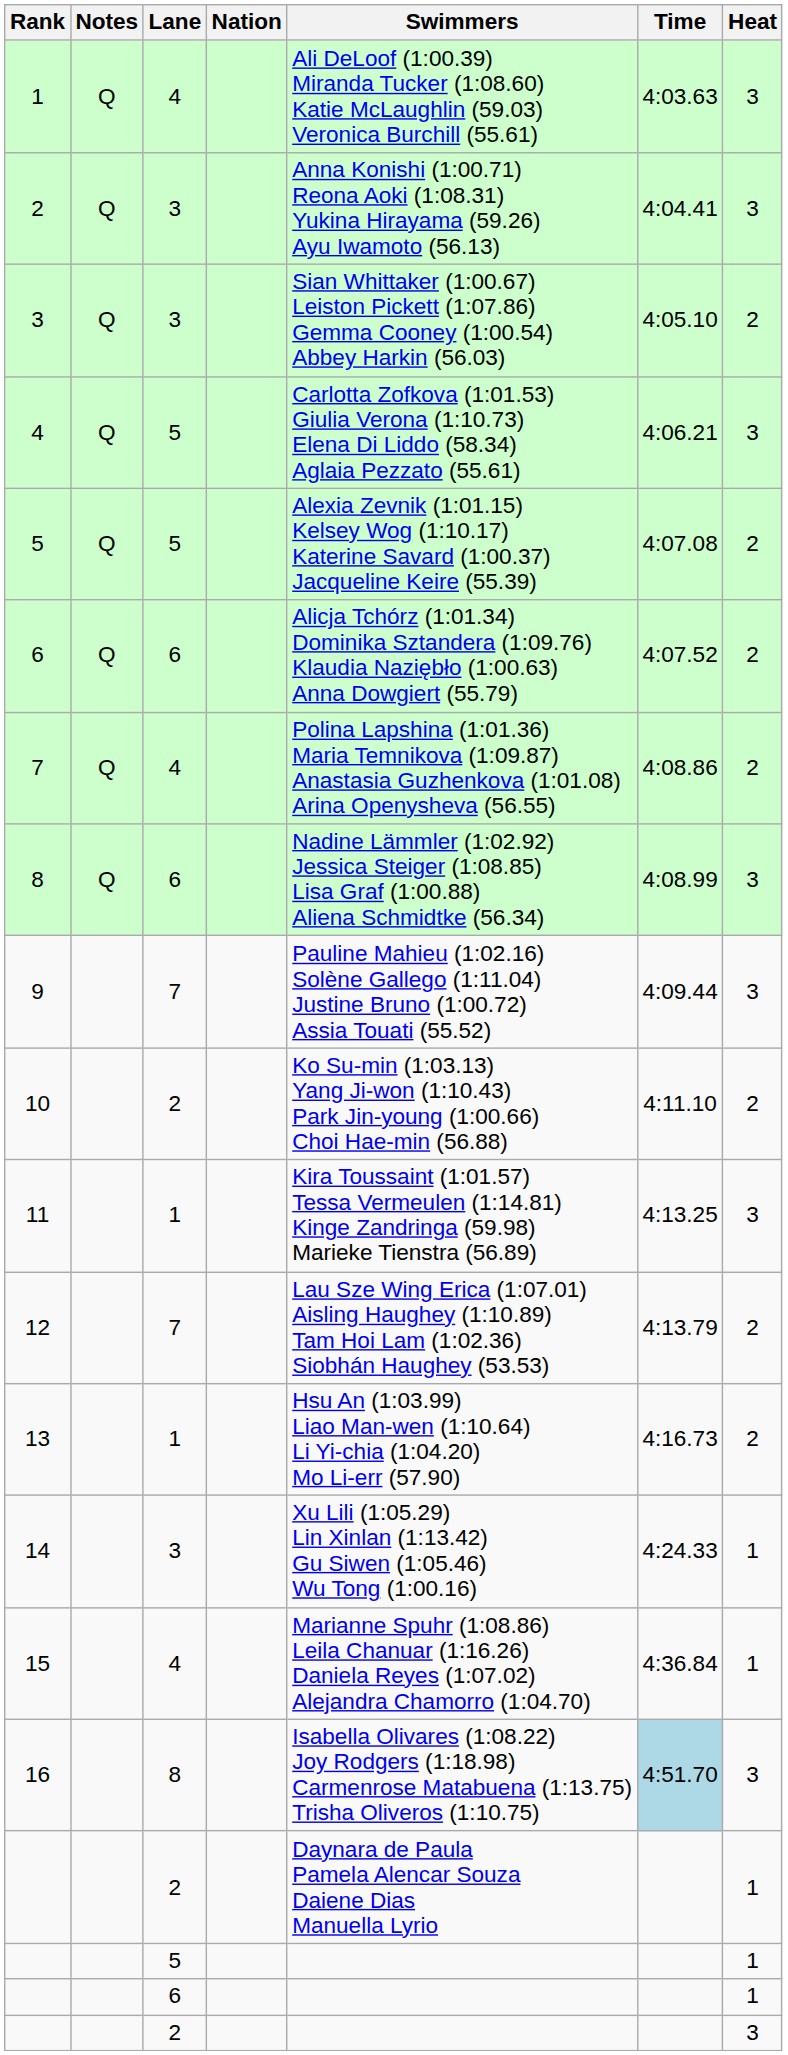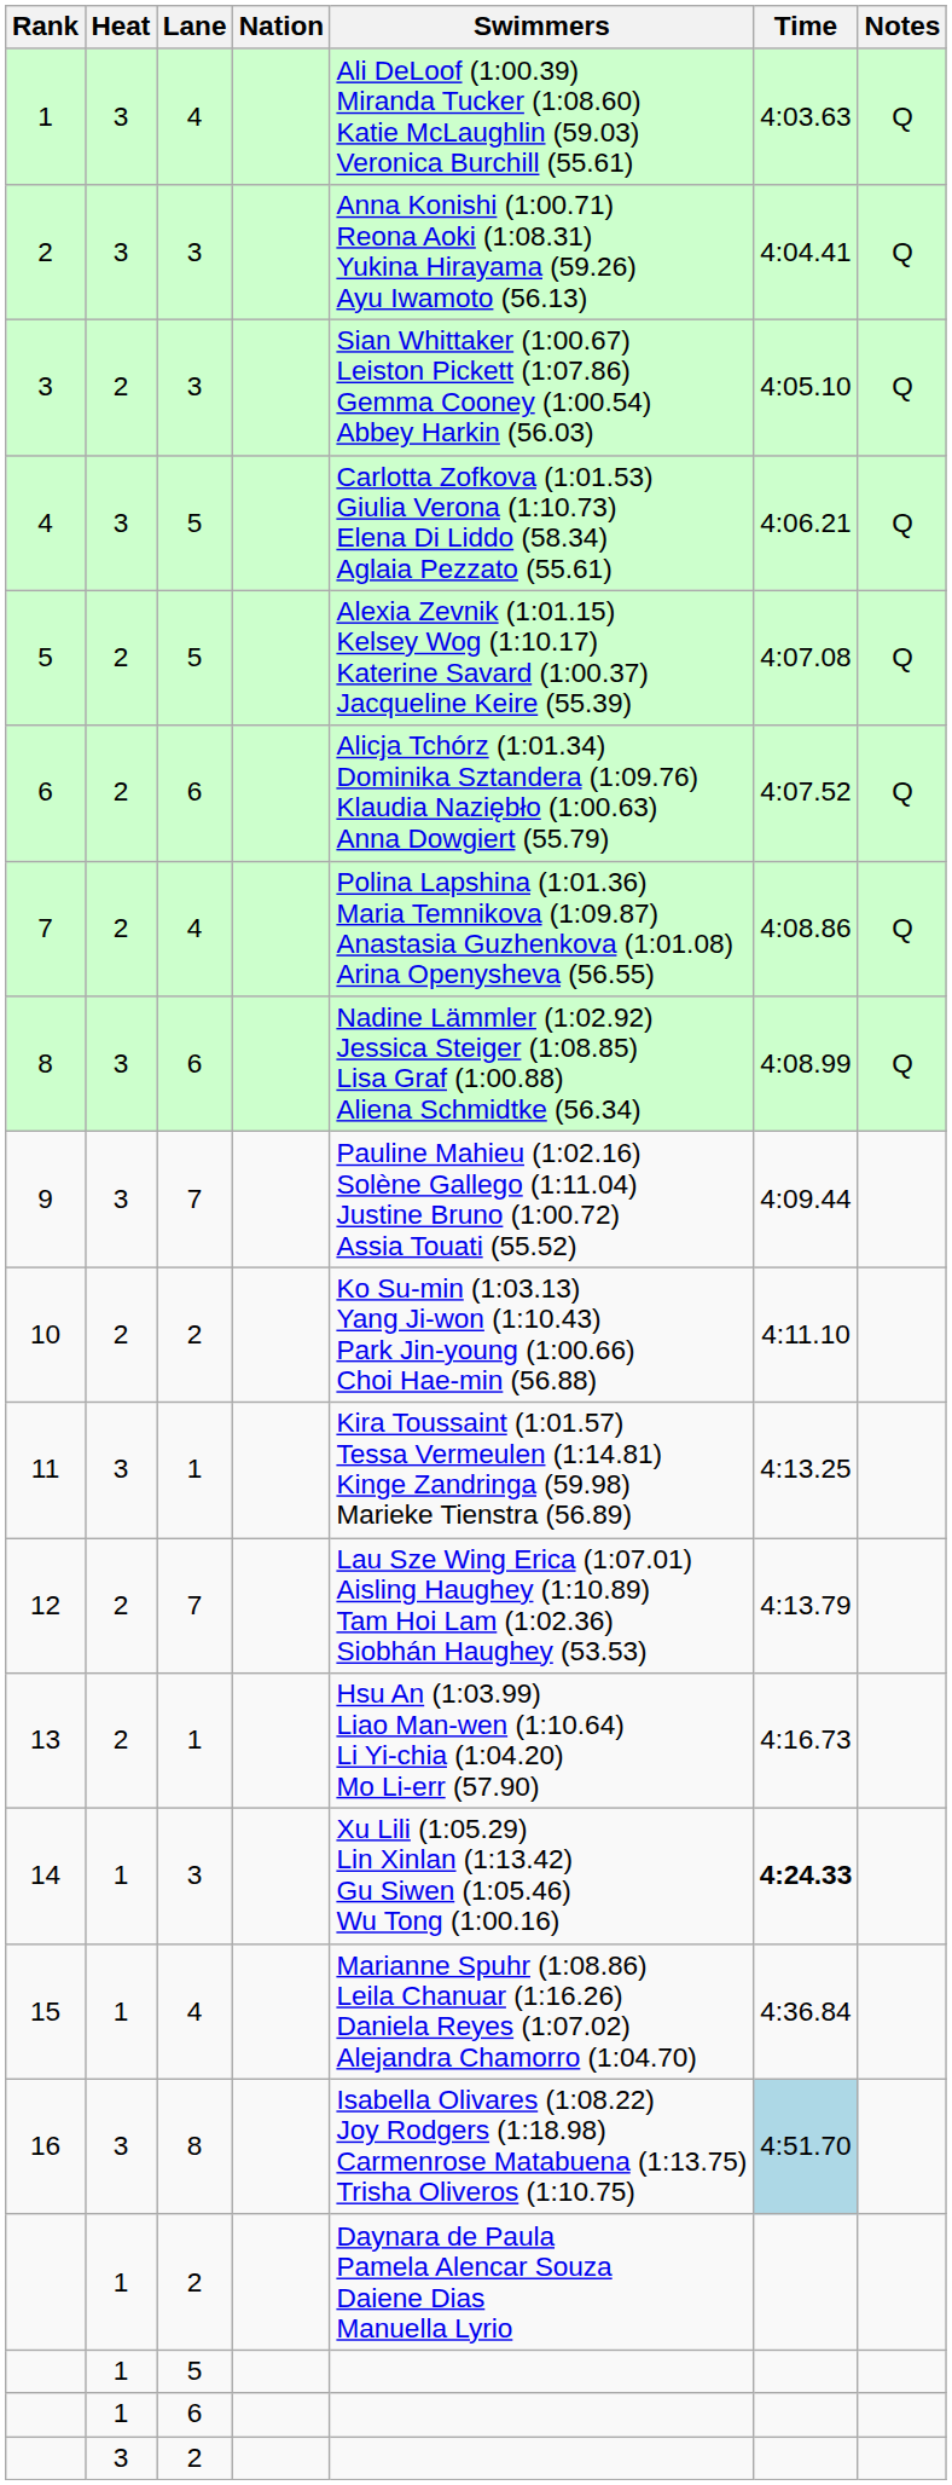columns swapped: Heat <-> Notes
14 | Time: normal -> bold
